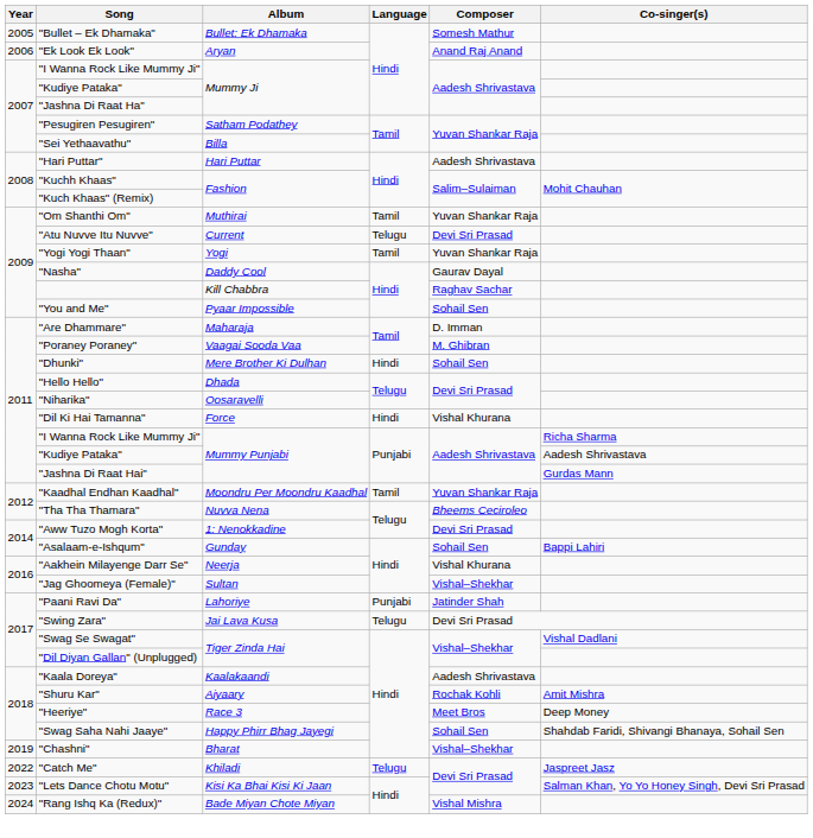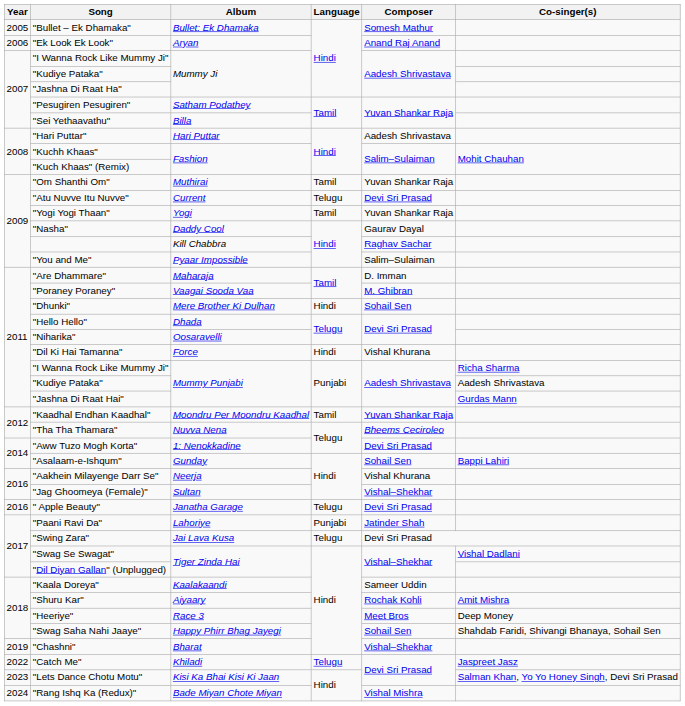"You and Me" | Composer: Sohail Sen -> Salim–Sulaiman
+ row: 2016 | " Apple Beauty" | Janatha Garage | Telugu | Devi Sri Prasad
"Kaala Doreya" | Composer: Aadesh Shrivastava -> Sameer Uddin
